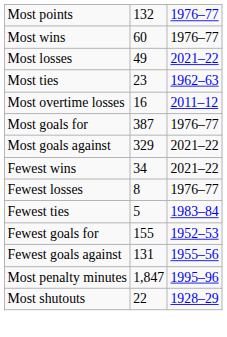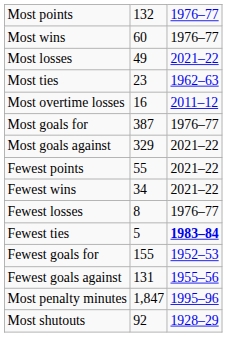+ row: Fewest points | 55 | 2021–22
Fewest ties | column 3: normal -> bold
Most shutouts | column 2: 22 -> 92
